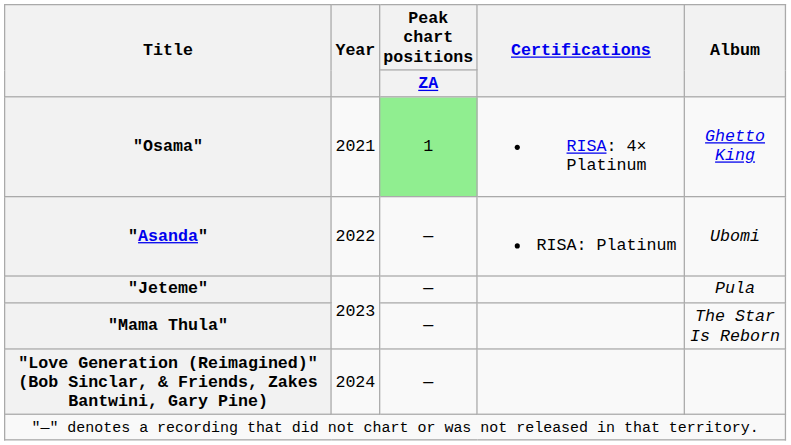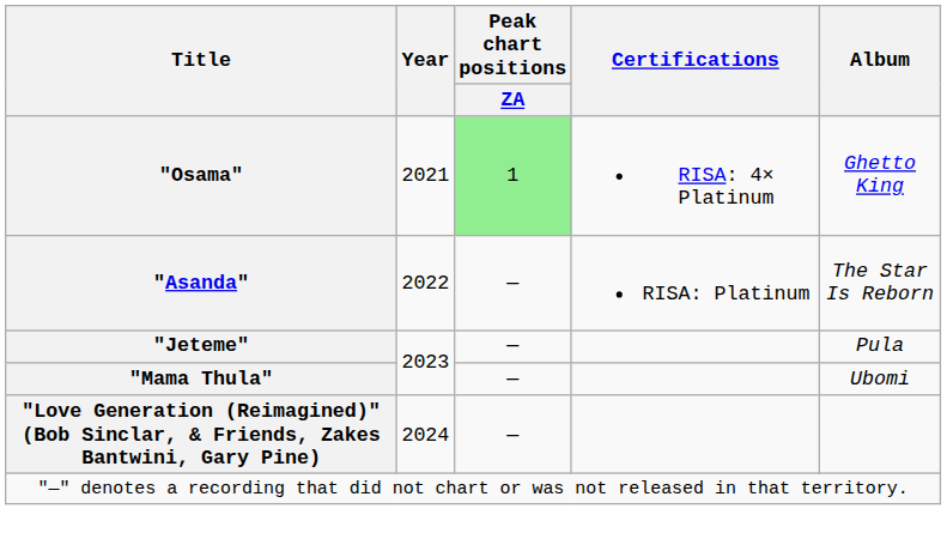"Asanda" | Album: Ubomi -> The Star Is Reborn
"Mama Thula" | Album: The Star Is Reborn -> Ubomi
